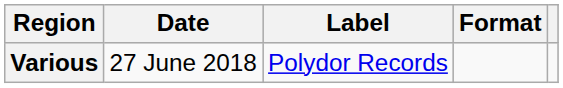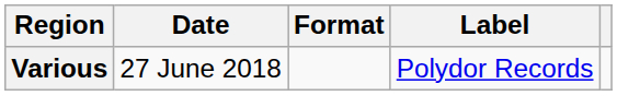columns swapped: Format <-> Label
